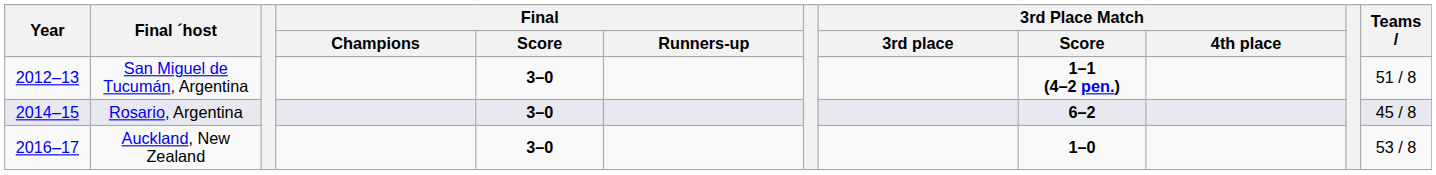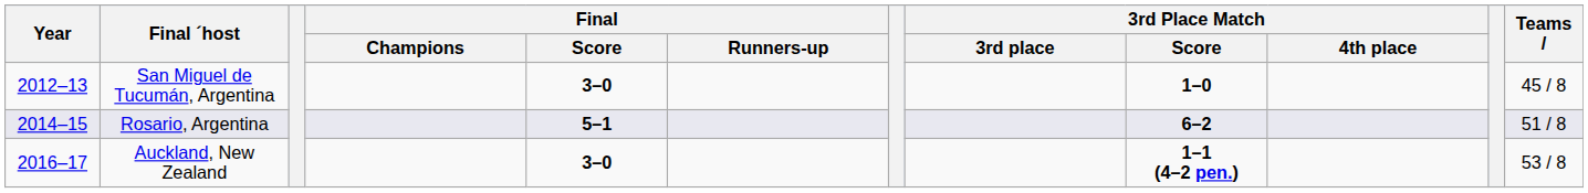San Miguel de Tucumán, Argentina | 3rd Place Match / Score: 1–1 (4–2 pen.) -> 1–0
San Miguel de Tucumán, Argentina | Teams: 51 / 8 -> 45 / 8
Rosario, Argentina | Final / Score: 3–0 -> 5–1
Rosario, Argentina | Teams: 45 / 8 -> 51 / 8
Auckland, New Zealand | 3rd Place Match / Score: 1–0 -> 1–1 (4–2 pen.)
